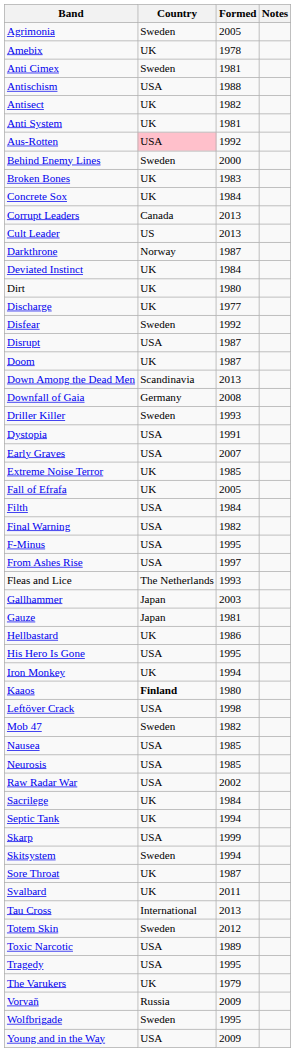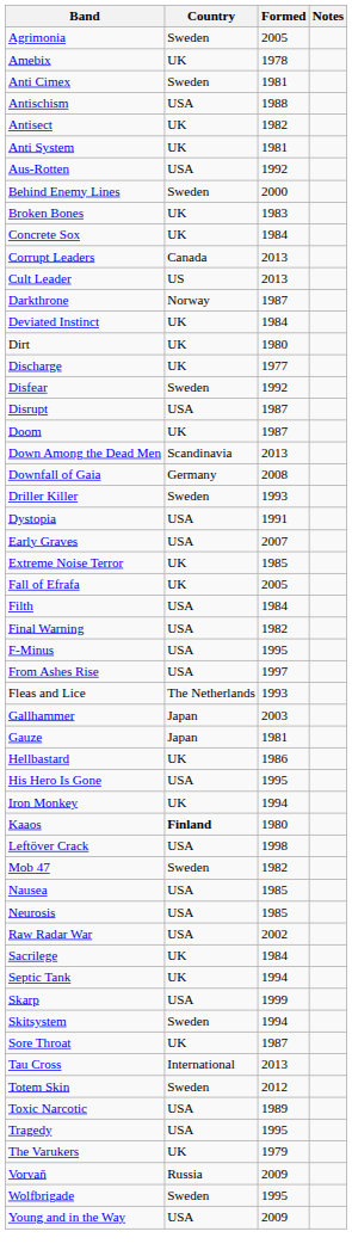Aus-Rotten | Country: pink background -> no background
- row: Svalbard | UK | 2011
